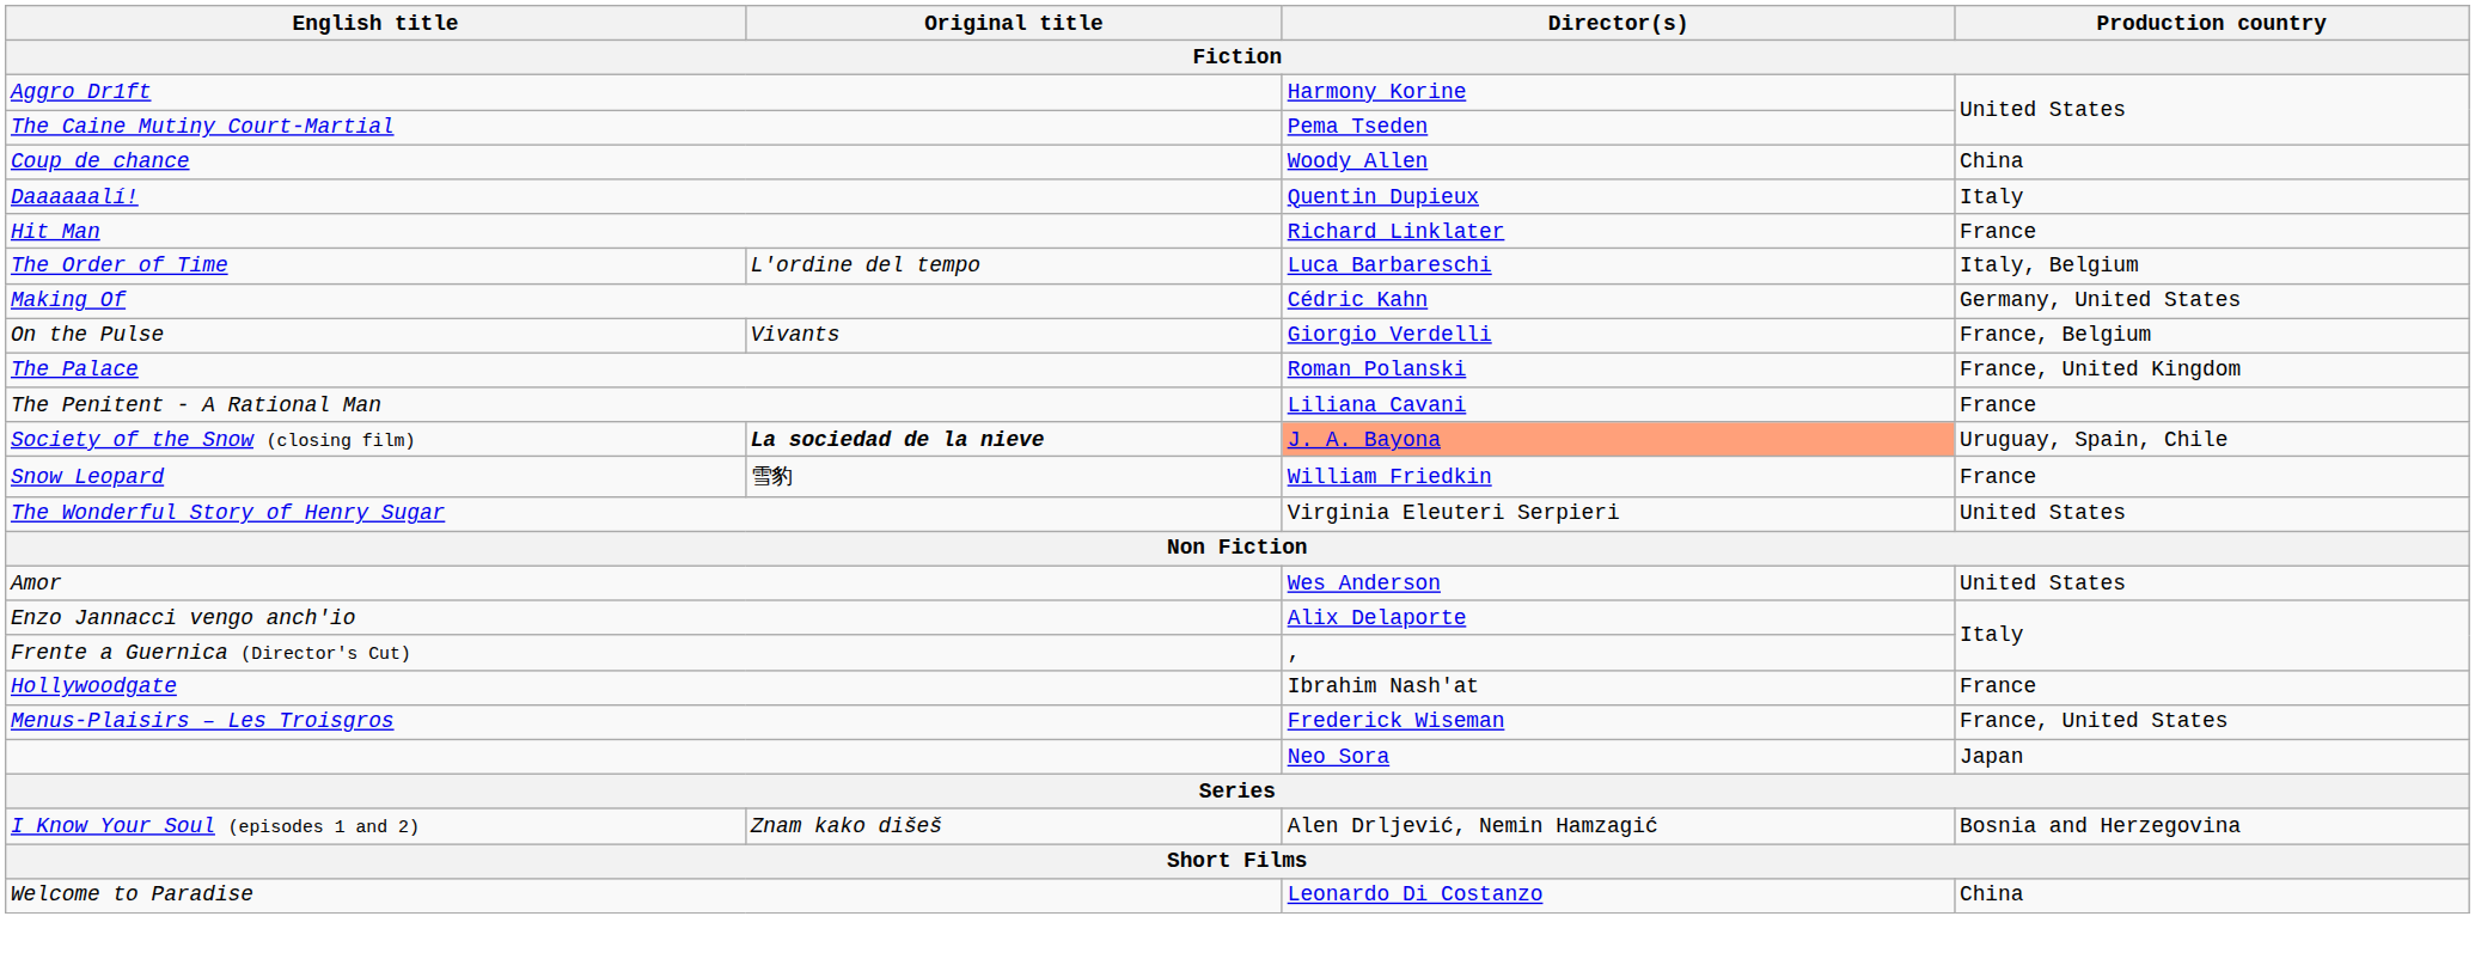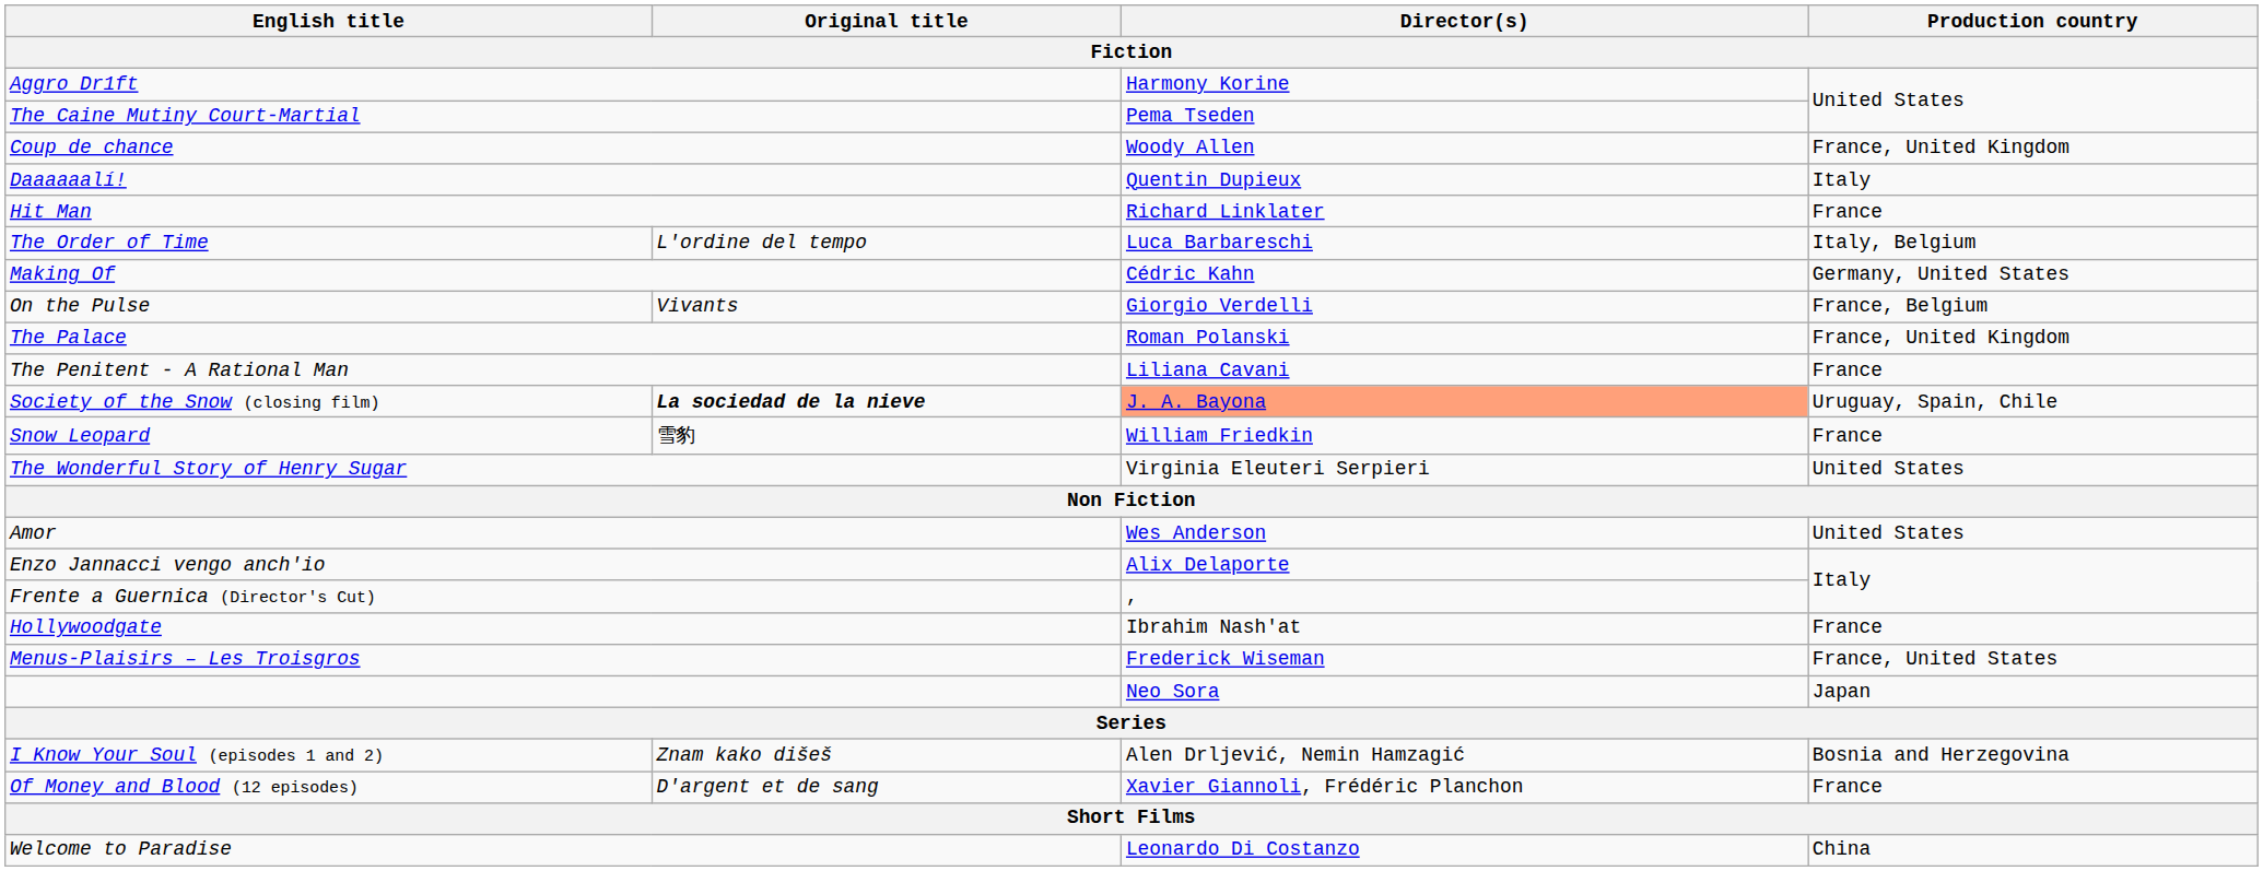Coup de chance | Production country: China -> France, United Kingdom
+ row: Of Money and Blood (12 episodes) | D'argent et de sang | Xavier Giannoli, Frédéric Planchon | France
